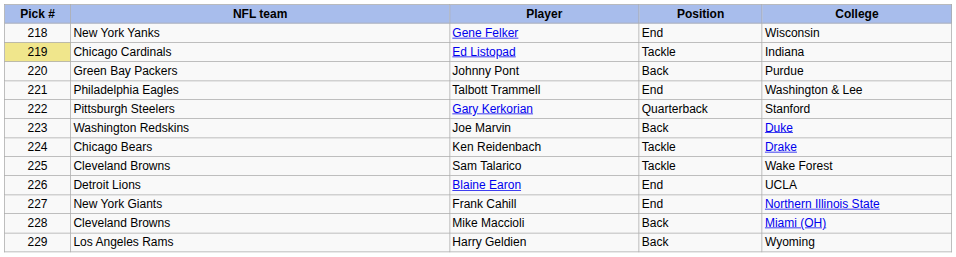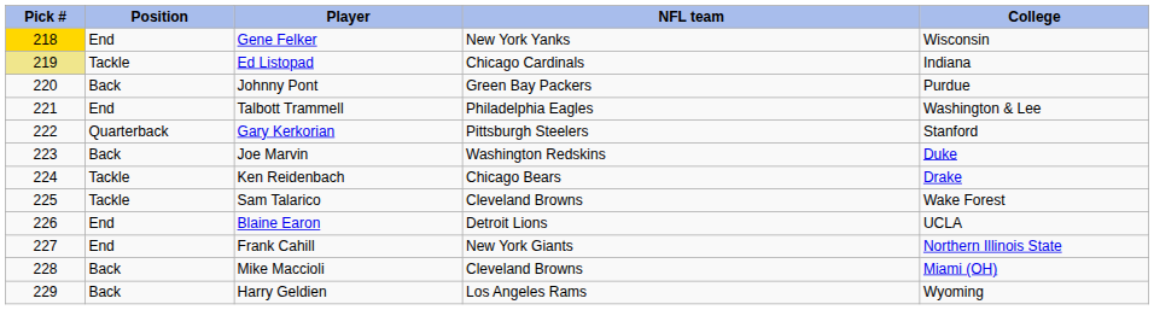columns swapped: NFL team <-> Position
Gene Felker | Pick #: no background -> gold background
